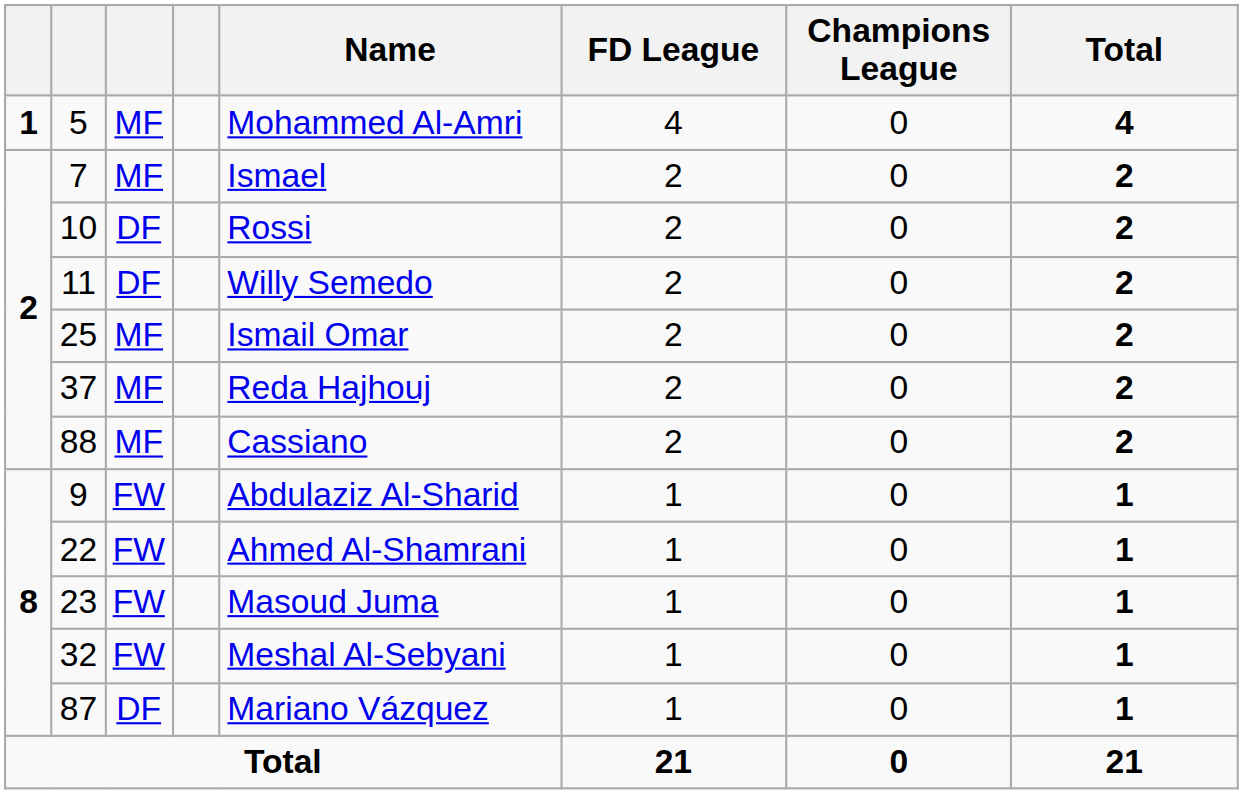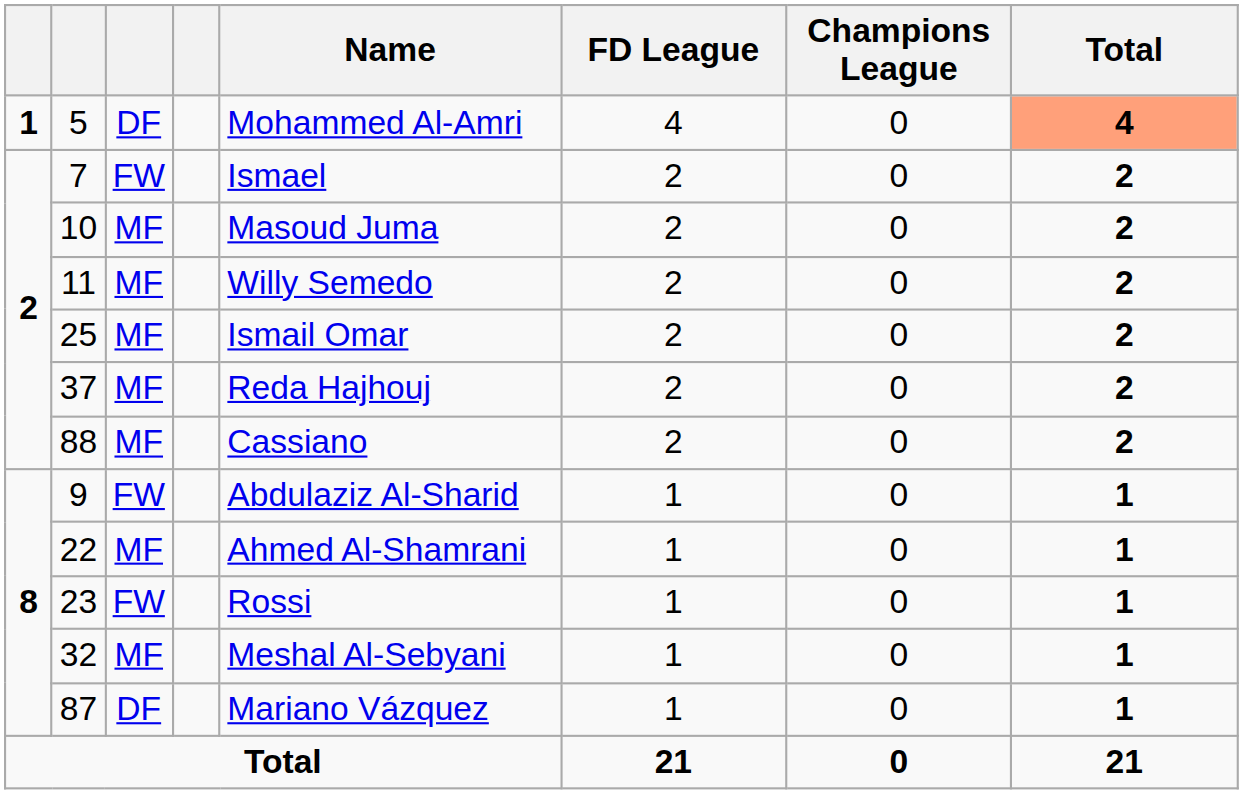5 | column 3: MF -> DF
5 | Total: no background -> lightsalmon background
7 | column 3: MF -> FW
10 | column 3: DF -> MF
10 | Name: Rossi -> Masoud Juma
11 | column 3: DF -> MF
22 | column 3: FW -> MF
23 | Name: Masoud Juma -> Rossi
32 | column 3: FW -> MF
